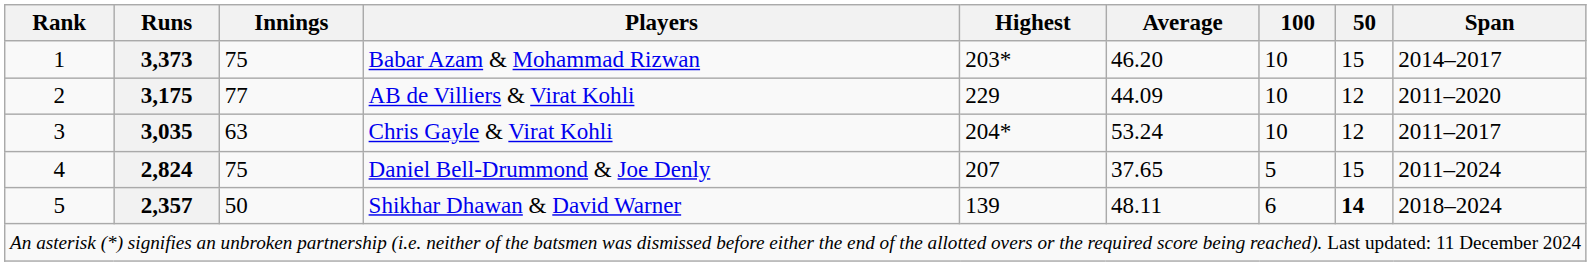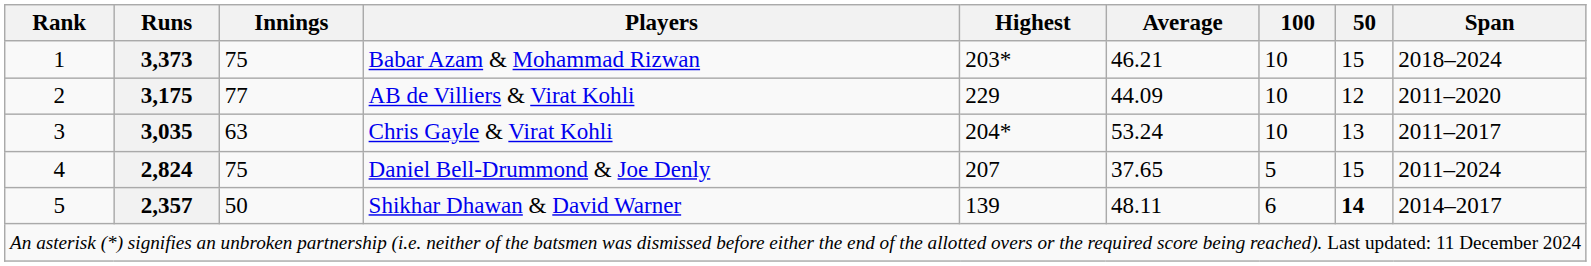Babar Azam & Mohammad Rizwan | Average: 46.20 -> 46.21
Babar Azam & Mohammad Rizwan | Span: 2014–2017 -> 2018–2024
Chris Gayle & Virat Kohli | 50: 12 -> 13
Shikhar Dhawan & David Warner | Span: 2018–2024 -> 2014–2017
